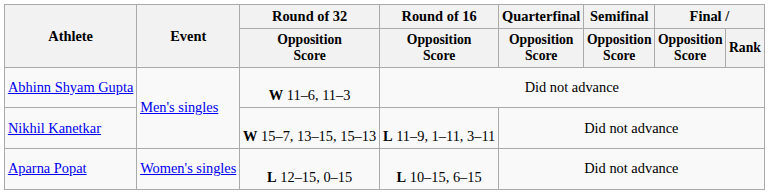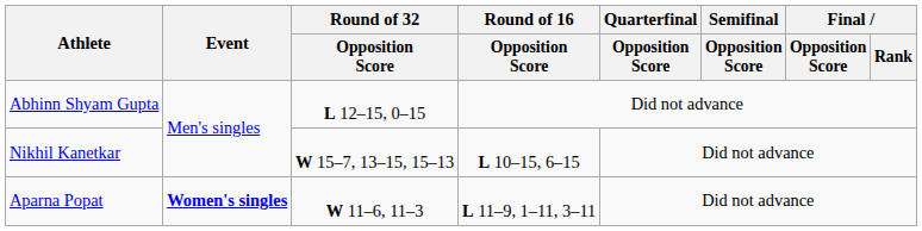Abhinn Shyam Gupta | Round of 32 / Opposition Score: W 11–6, 11–3 -> L 12–15, 0–15
Nikhil Kanetkar | Round of 16 / Opposition Score: L 11–9, 1–11, 3–11 -> L 10–15, 6–15
Aparna Popat | Event: normal -> bold
Aparna Popat | Round of 32 / Opposition Score: L 12–15, 0–15 -> W 11–6, 11–3
Aparna Popat | Round of 16 / Opposition Score: L 10–15, 6–15 -> L 11–9, 1–11, 3–11
